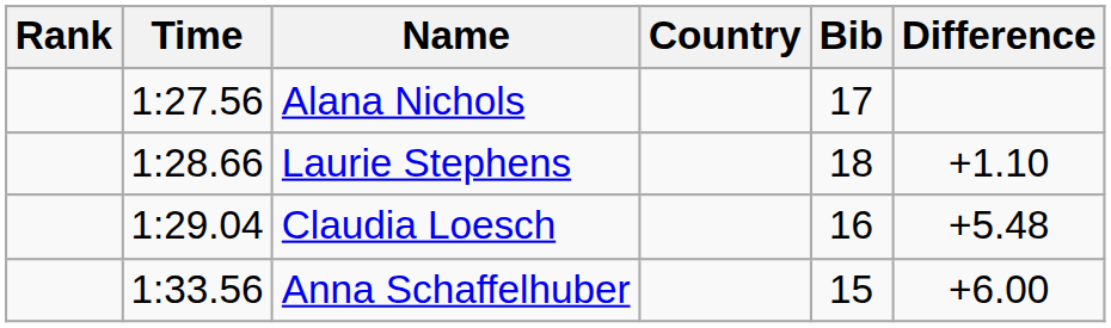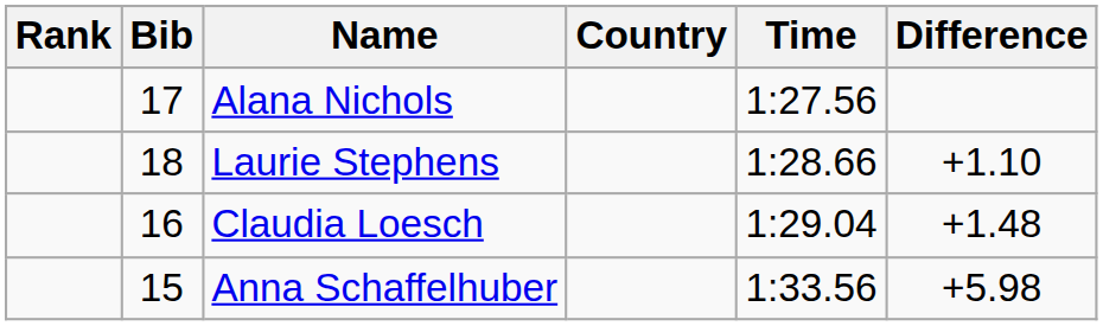columns swapped: Bib <-> Time
Claudia Loesch | Difference: +5.48 -> +1.48
Anna Schaffelhuber | Difference: +6.00 -> +5.98
